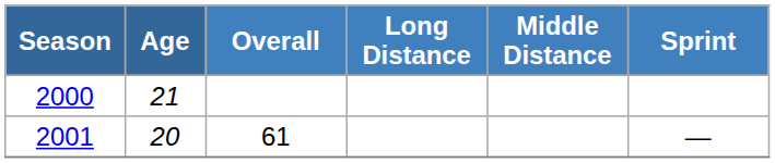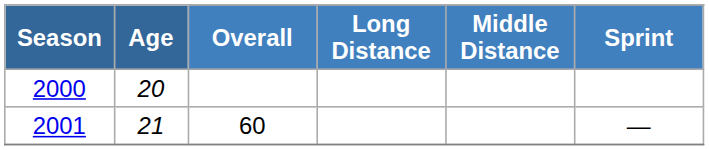2000 | Age: 21 -> 20
2001 | Age: 20 -> 21
2001 | Overall: 61 -> 60
